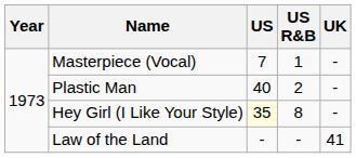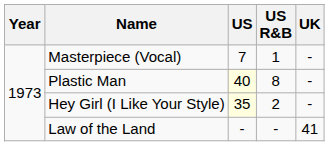Plastic Man | US: no background -> lightyellow background
Plastic Man | US R&B: 2 -> 8
Hey Girl (I Like Your Style) | US R&B: 8 -> 2
